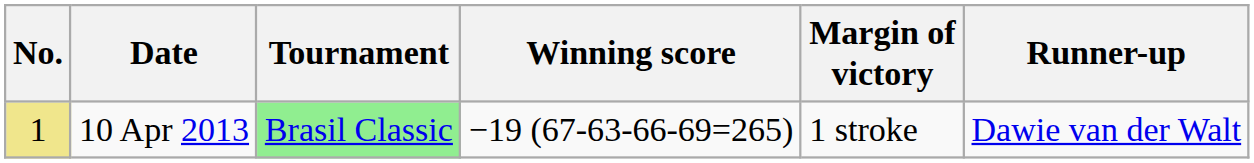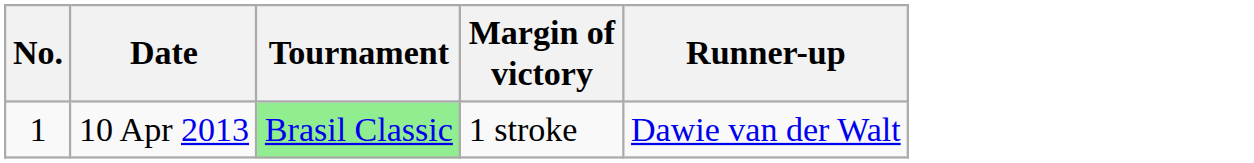- column: Winning score | −19 (67-63-66-69=265)
10 Apr 2013 | No.: khaki background -> no background
